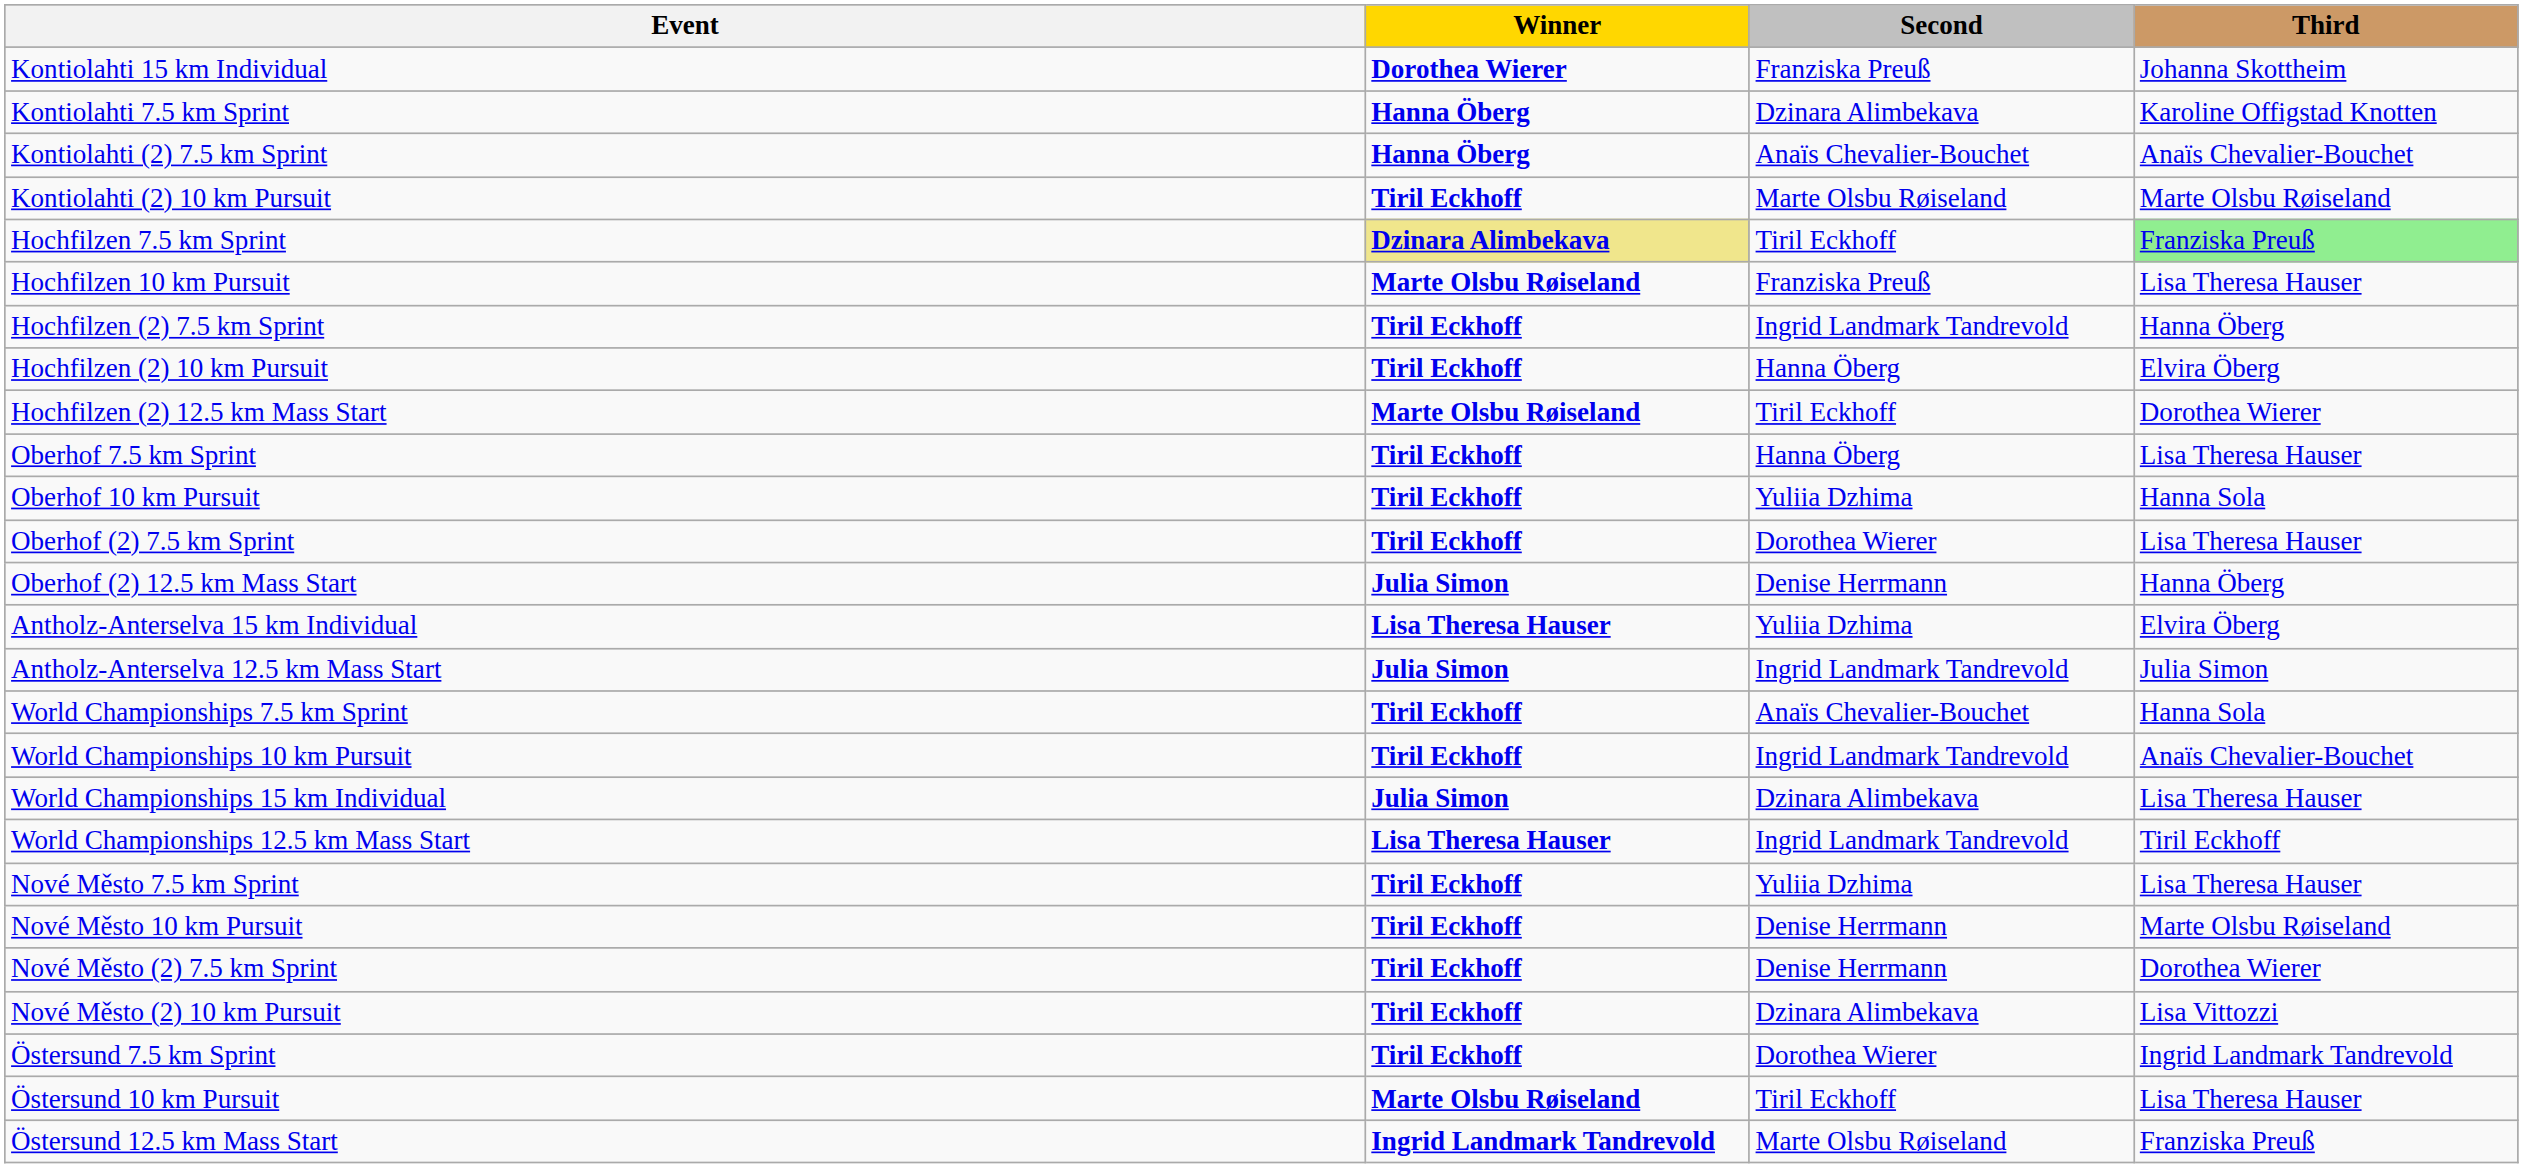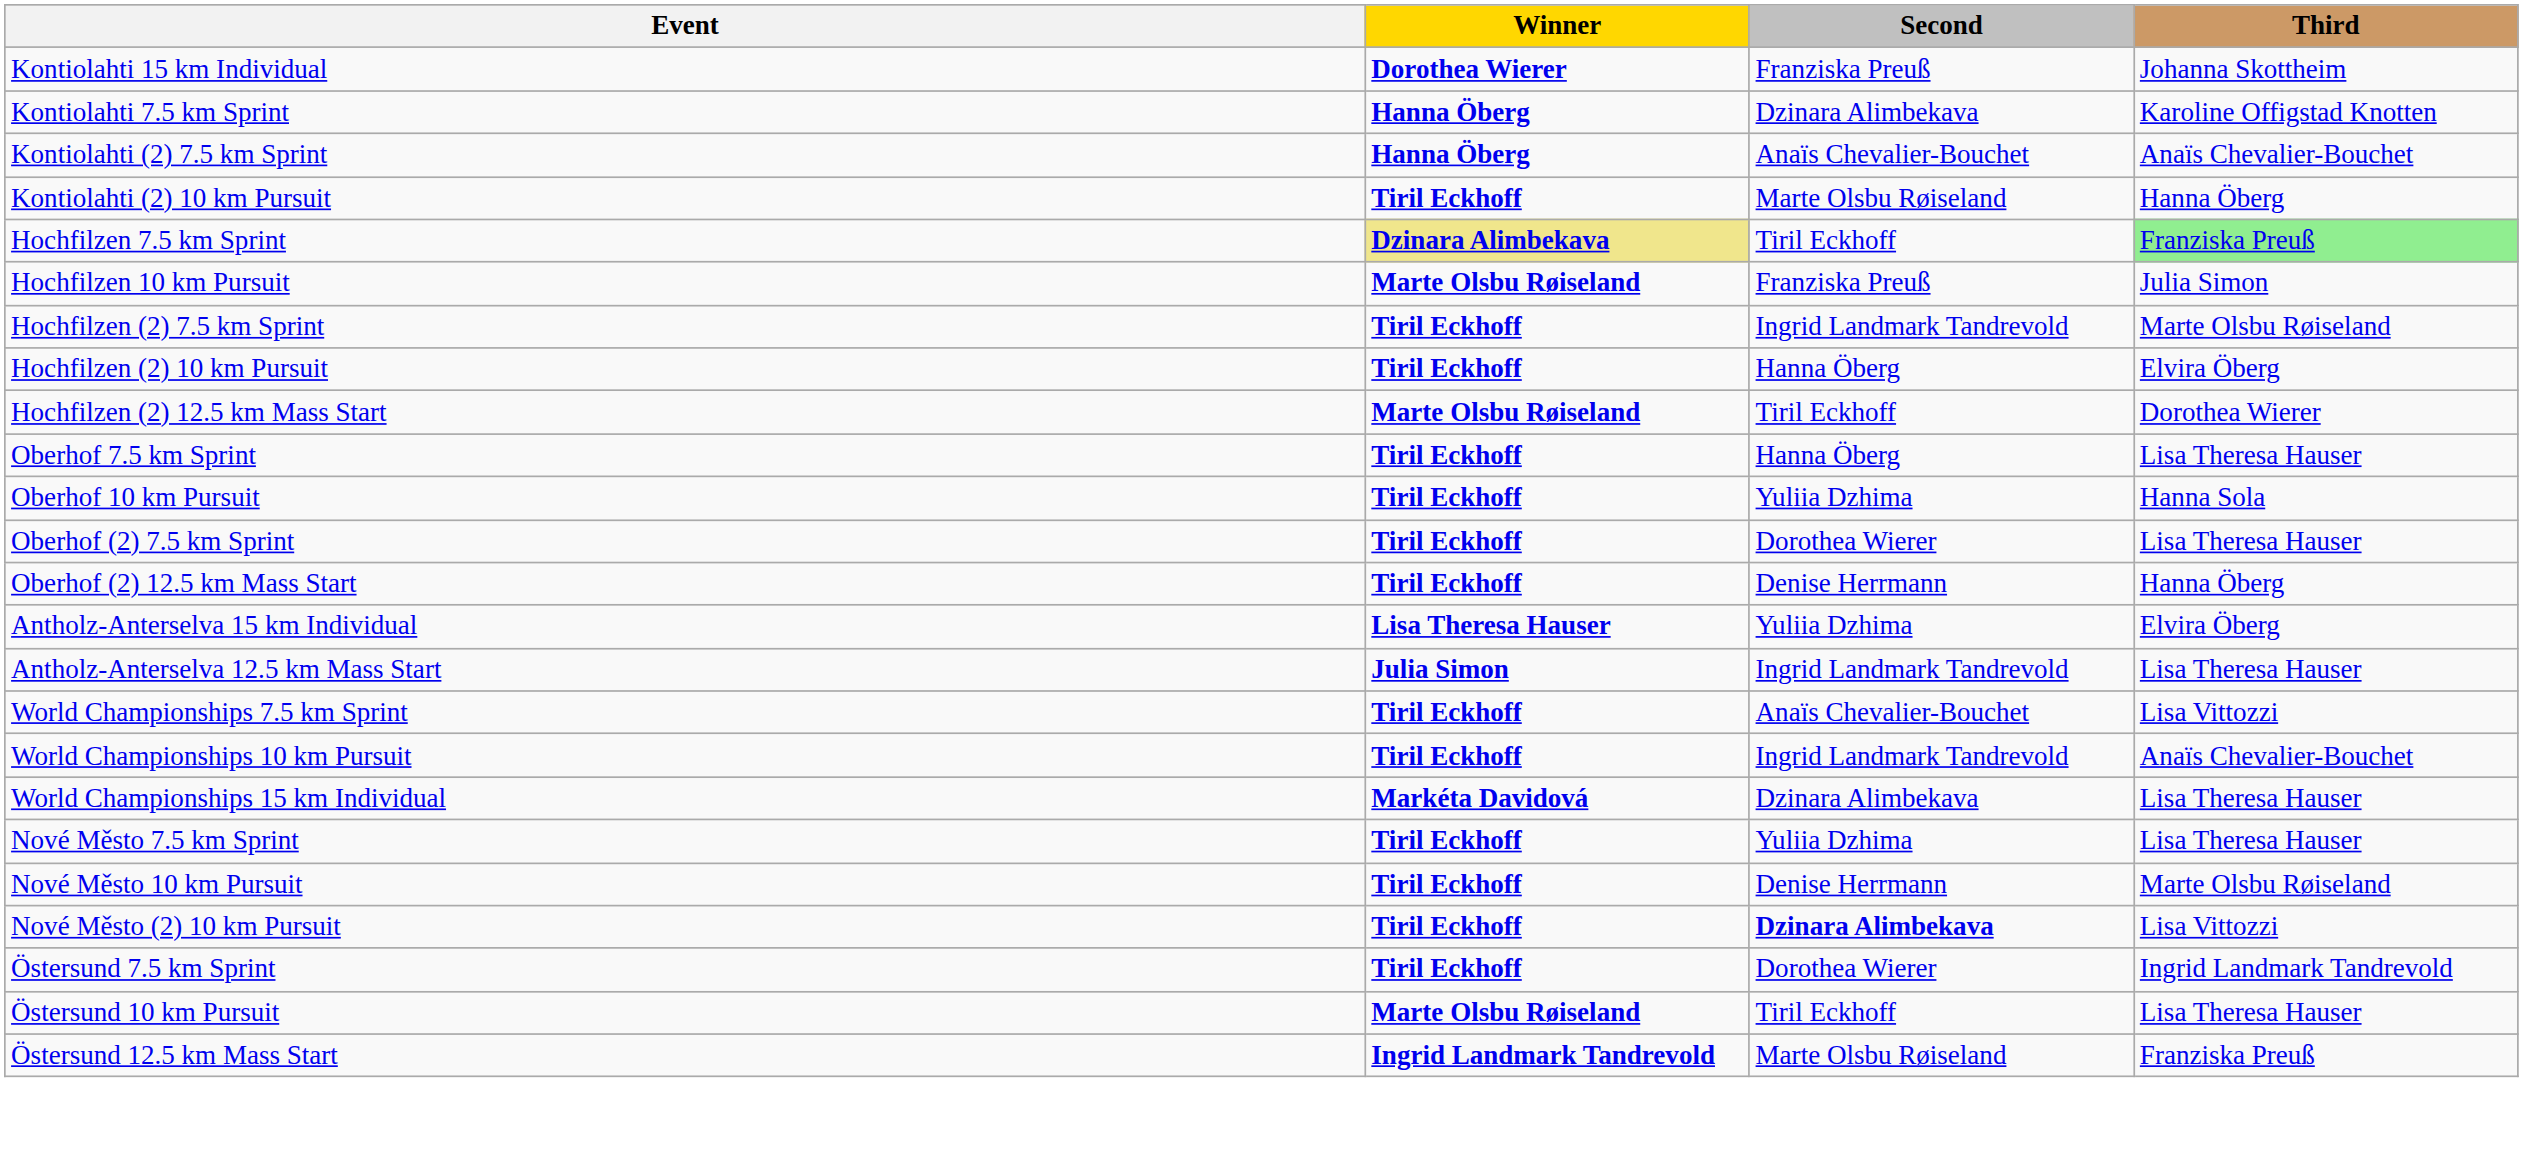Kontiolahti (2) 10 km Pursuit | Third: Marte Olsbu Røiseland -> Hanna Öberg
Hochfilzen 10 km Pursuit | Third: Lisa Theresa Hauser -> Julia Simon
Hochfilzen (2) 7.5 km Sprint | Third: Hanna Öberg -> Marte Olsbu Røiseland
Oberhof (2) 12.5 km Mass Start | Winner: Julia Simon -> Tiril Eckhoff
Antholz-Anterselva 12.5 km Mass Start | Third: Julia Simon -> Lisa Theresa Hauser
World Championships 7.5 km Sprint | Third: Hanna Sola -> Lisa Vittozzi
World Championships 15 km Individual | Winner: Julia Simon -> Markéta Davidová
- row: World Championships 12.5 km Mass Start | Lisa Theresa Hauser | Ingrid Landmark Tandrevold | Tiril Eckhoff
- row: Nové Město (2) 7.5 km Sprint | Tiril Eckhoff | Denise Herrmann | Dorothea Wierer
Nové Město (2) 10 km Pursuit | Second: normal -> bold
